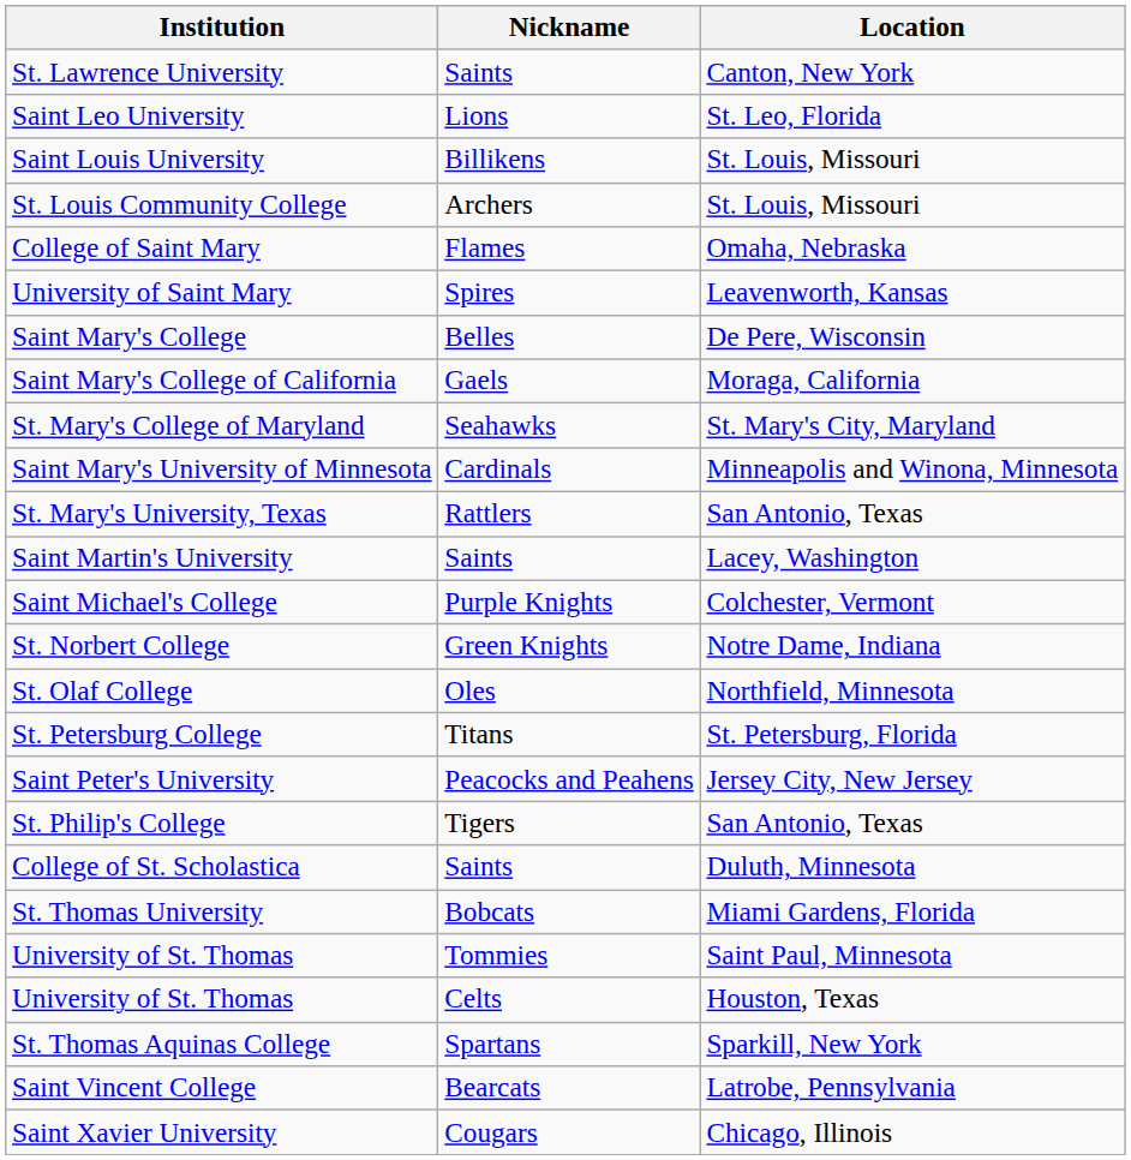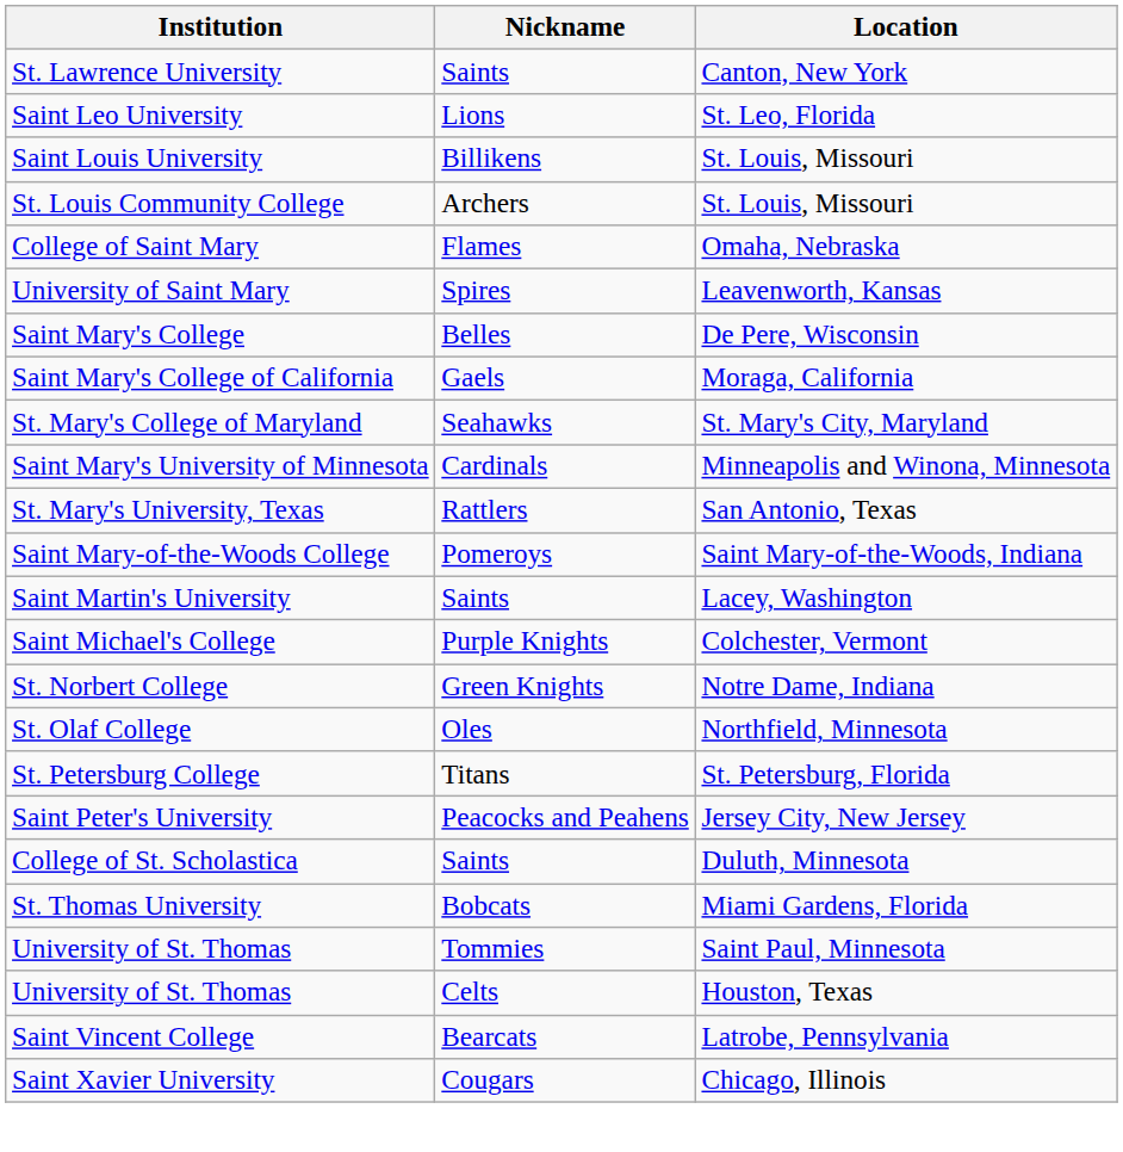+ row: Saint Mary-of-the-Woods College | Pomeroys | Saint Mary-of-the-Woods, Indiana
- row: St. Philip's College | Tigers | San Antonio, Texas
- row: St. Thomas Aquinas College | Spartans | Sparkill, New York
